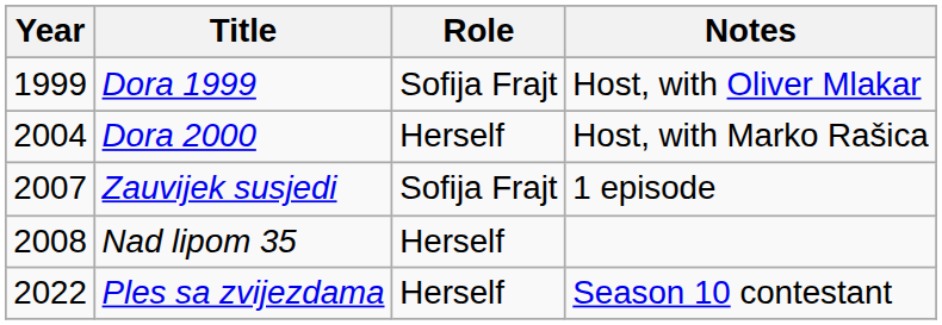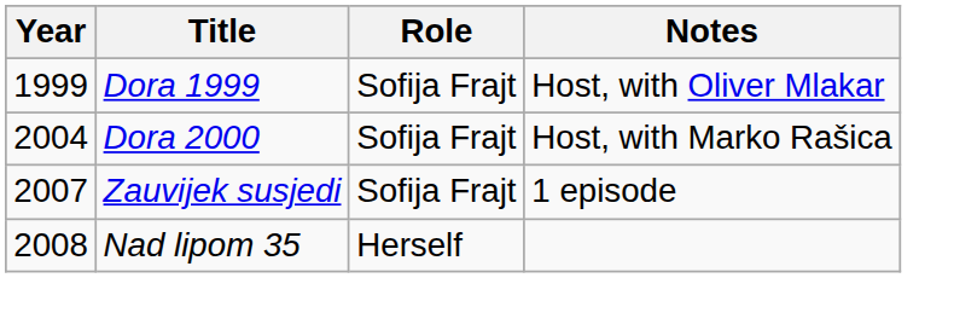Dora 2000 | Role: Herself -> Sofija Frajt
- row: 2022 | Ples sa zvijezdama | Herself | Season 10 contestant
